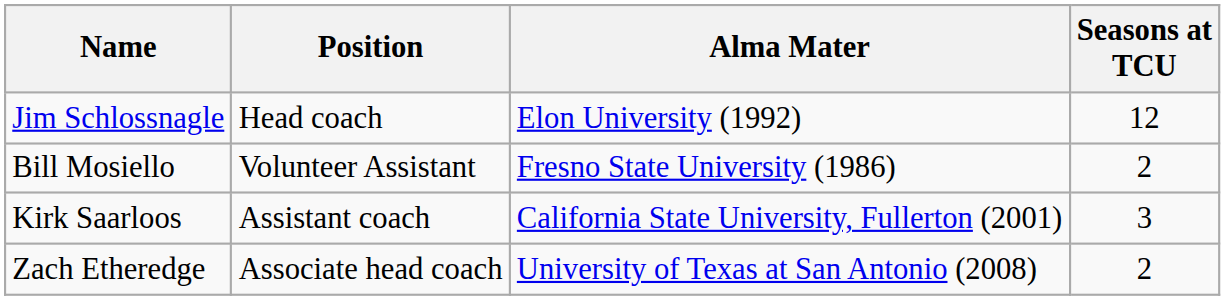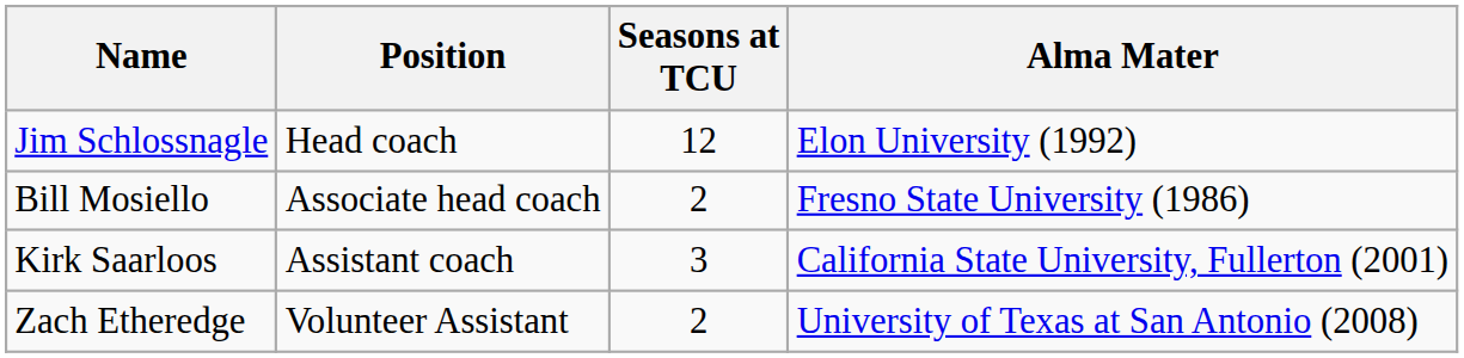columns swapped: Seasons at TCU <-> Alma Mater
Bill Mosiello | Position: Volunteer Assistant -> Associate head coach
Zach Etheredge | Position: Associate head coach -> Volunteer Assistant
